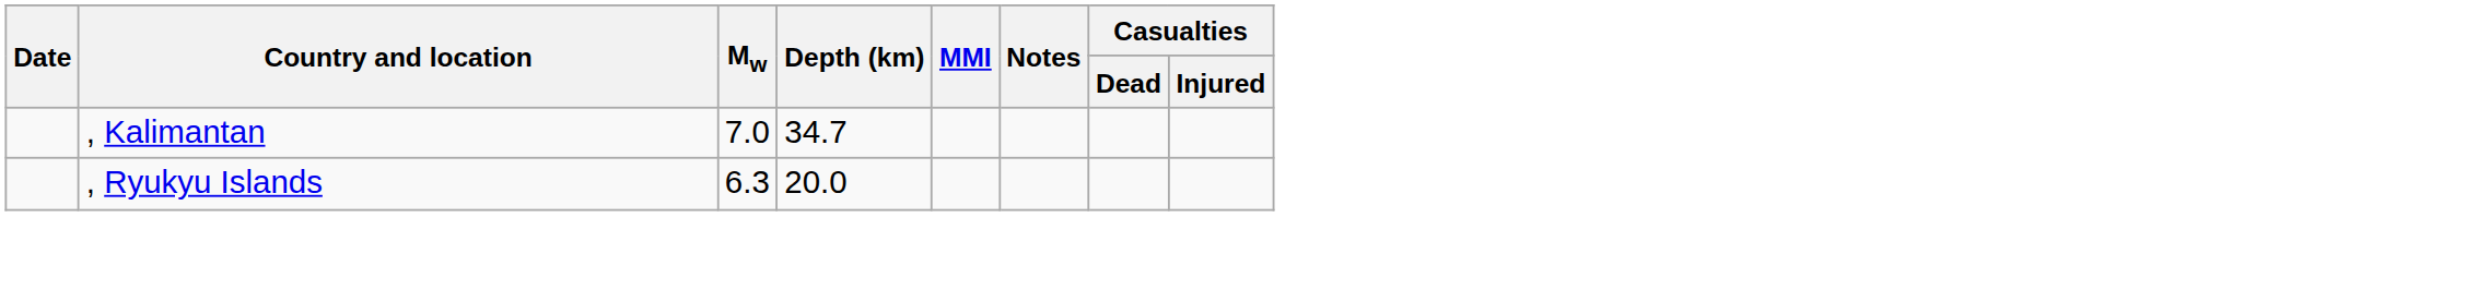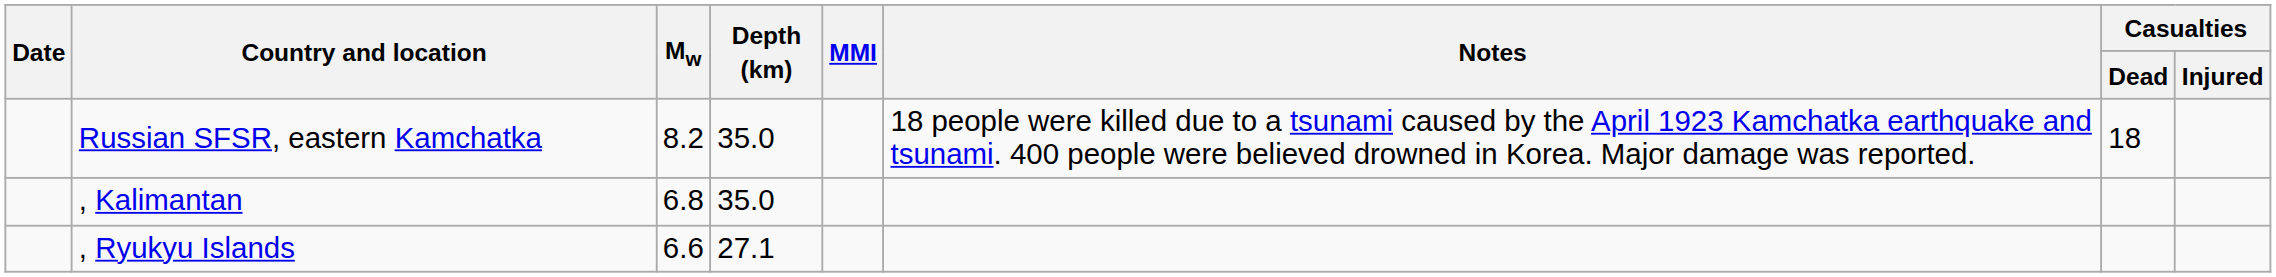+ row: Russian SFSR, eastern Kamchatka | 8.2 | 35.0 | 18 people were killed due to a tsunami caused by the April 1923 Kamchatka earthquake and tsunami. 400 people were believed drowned in Korea. Major damage was reported. | 18
, Kalimantan | Mw: 7.0 -> 6.8
, Kalimantan | Depth (km): 34.7 -> 35.0
, Ryukyu Islands | Mw: 6.3 -> 6.6
, Ryukyu Islands | Depth (km): 20.0 -> 27.1
